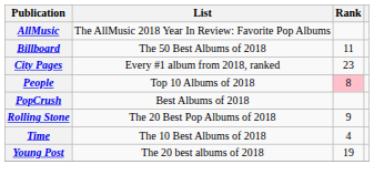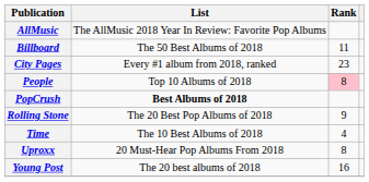PopCrush | List: normal -> bold
+ row: Uproxx | 20 Must-Hear Pop Albums From 2018 | 8
Young Post | Rank: 19 -> 16
